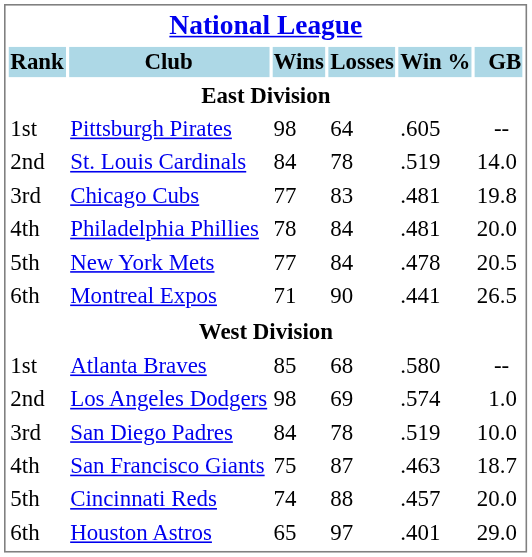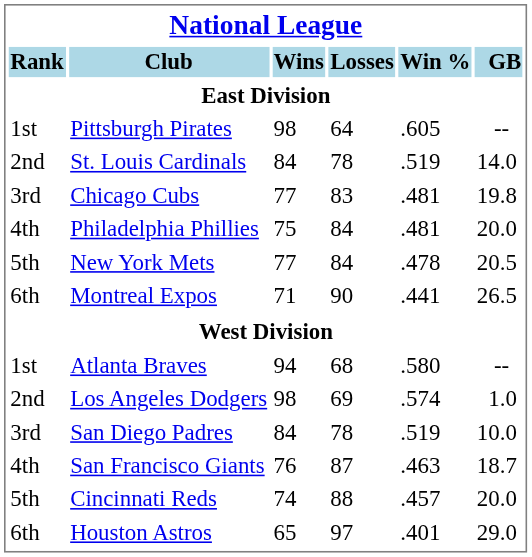Philadelphia Phillies | Wins: 78 -> 75
Atlanta Braves | Wins: 85 -> 94
San Francisco Giants | Wins: 75 -> 76
